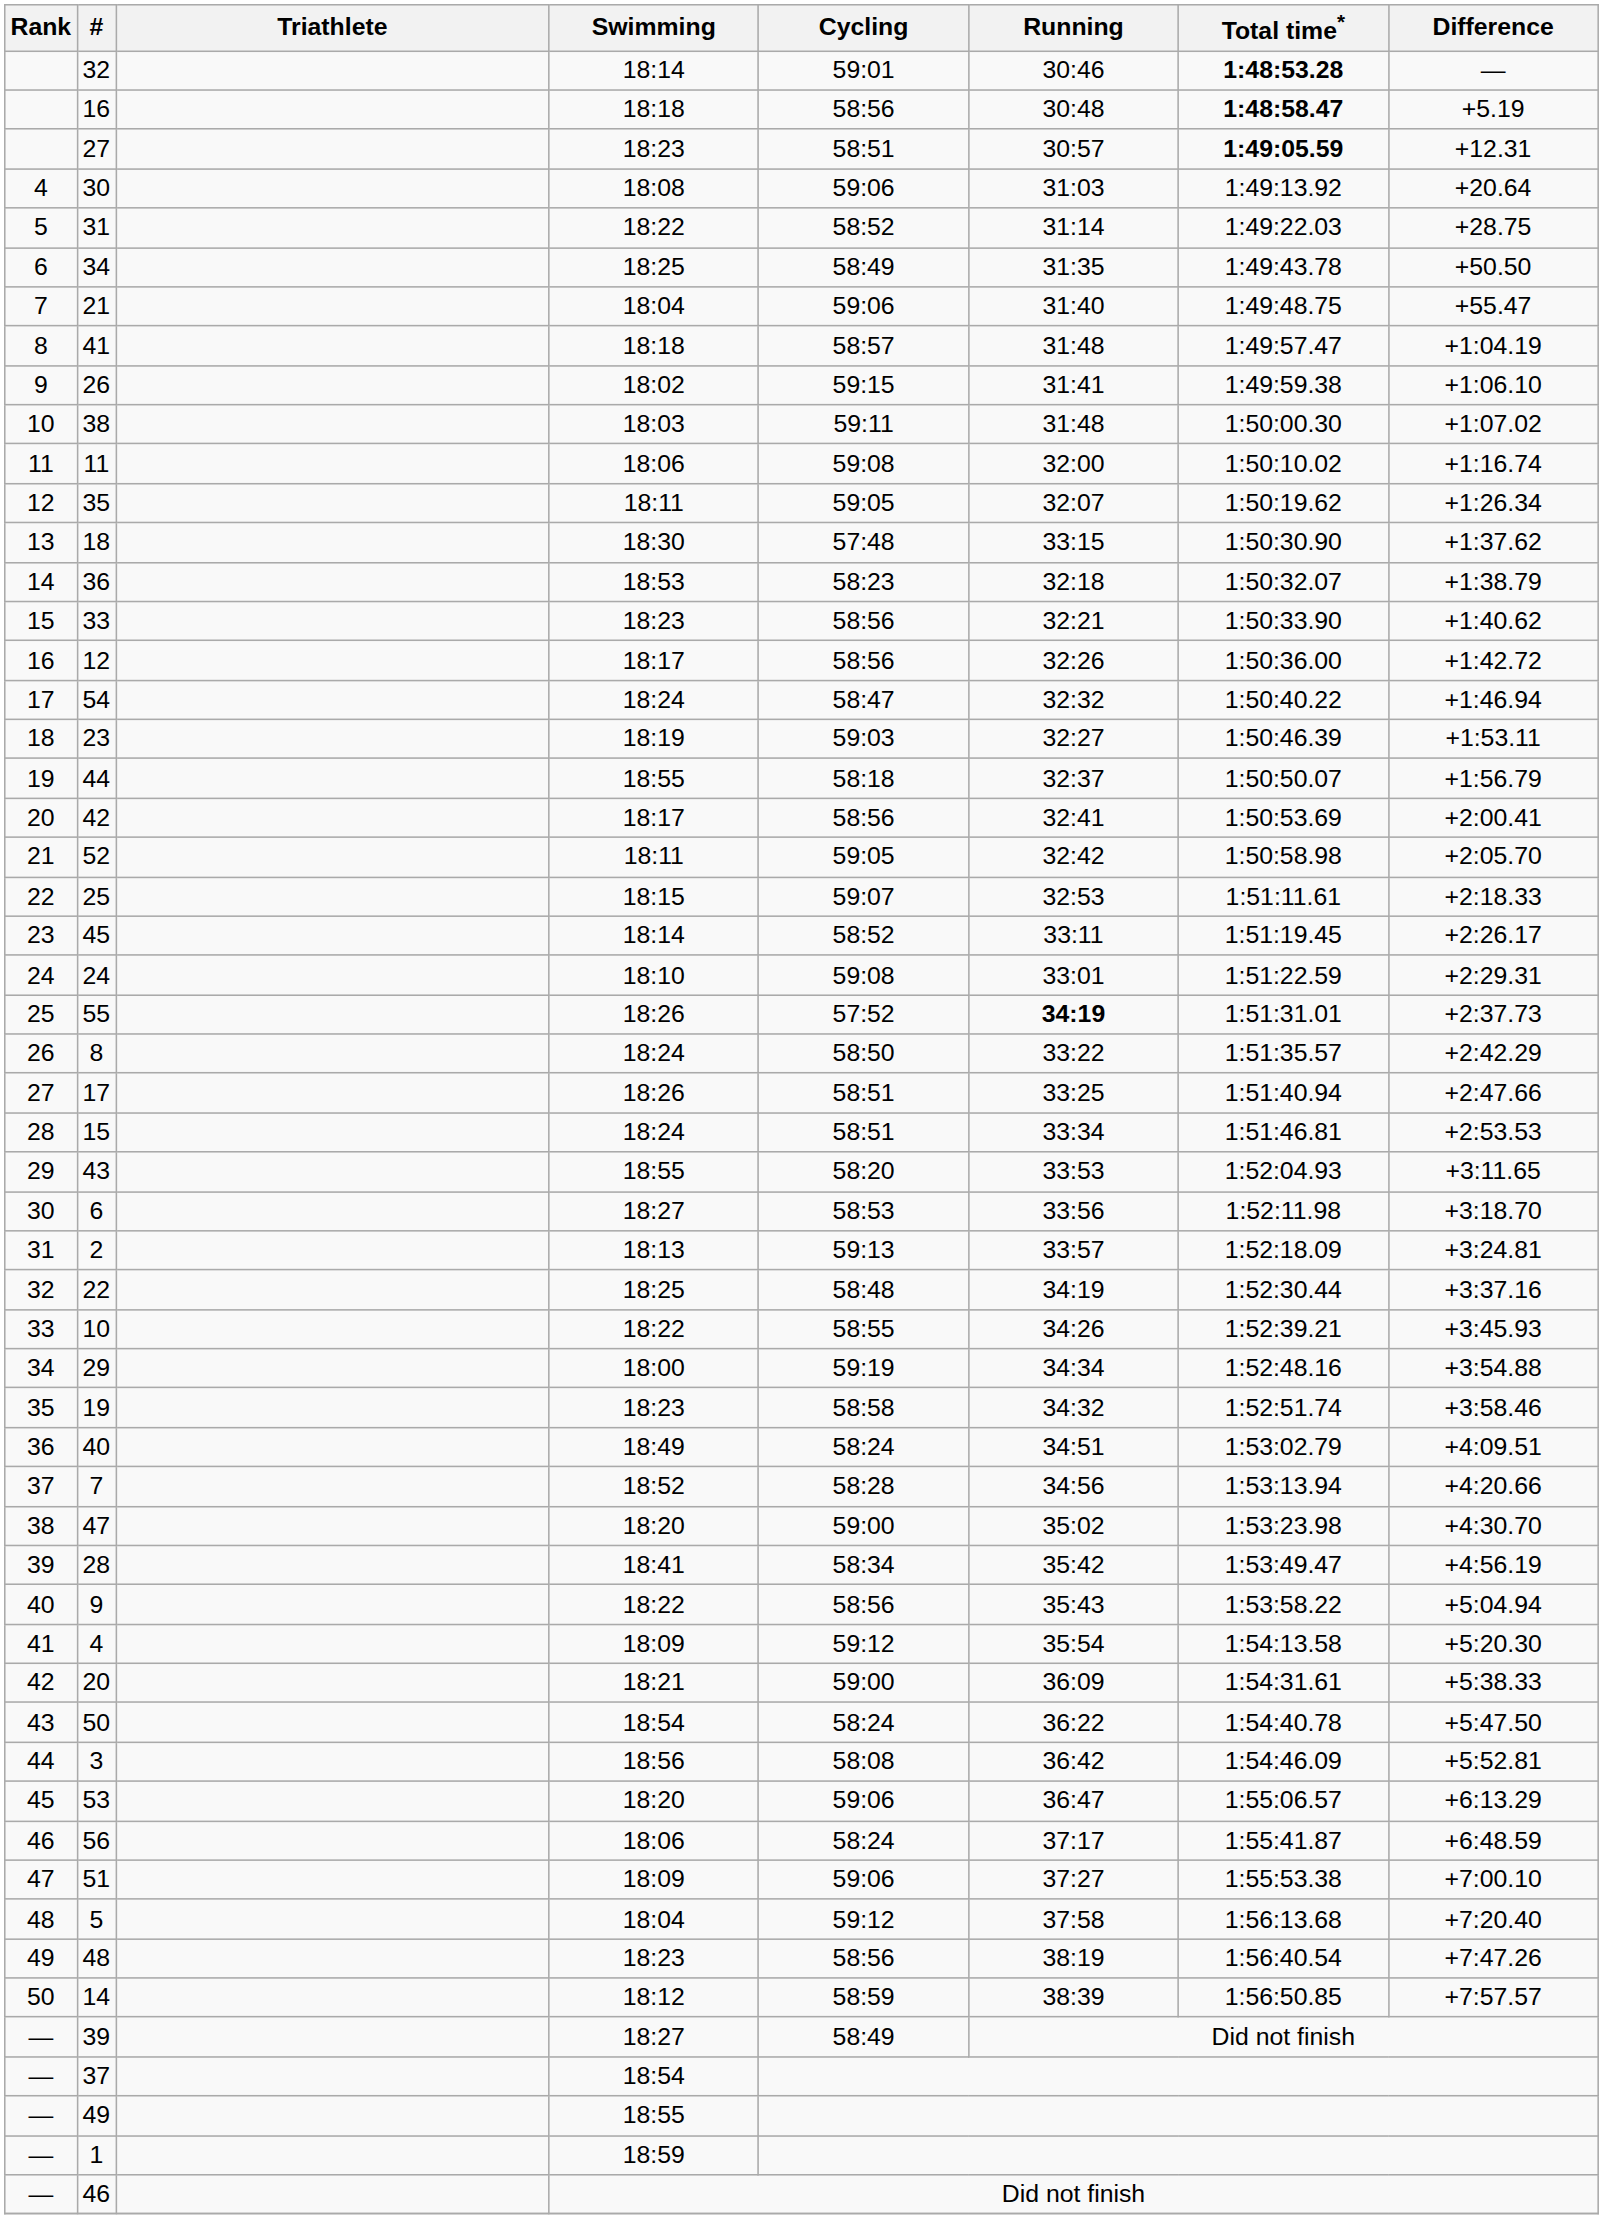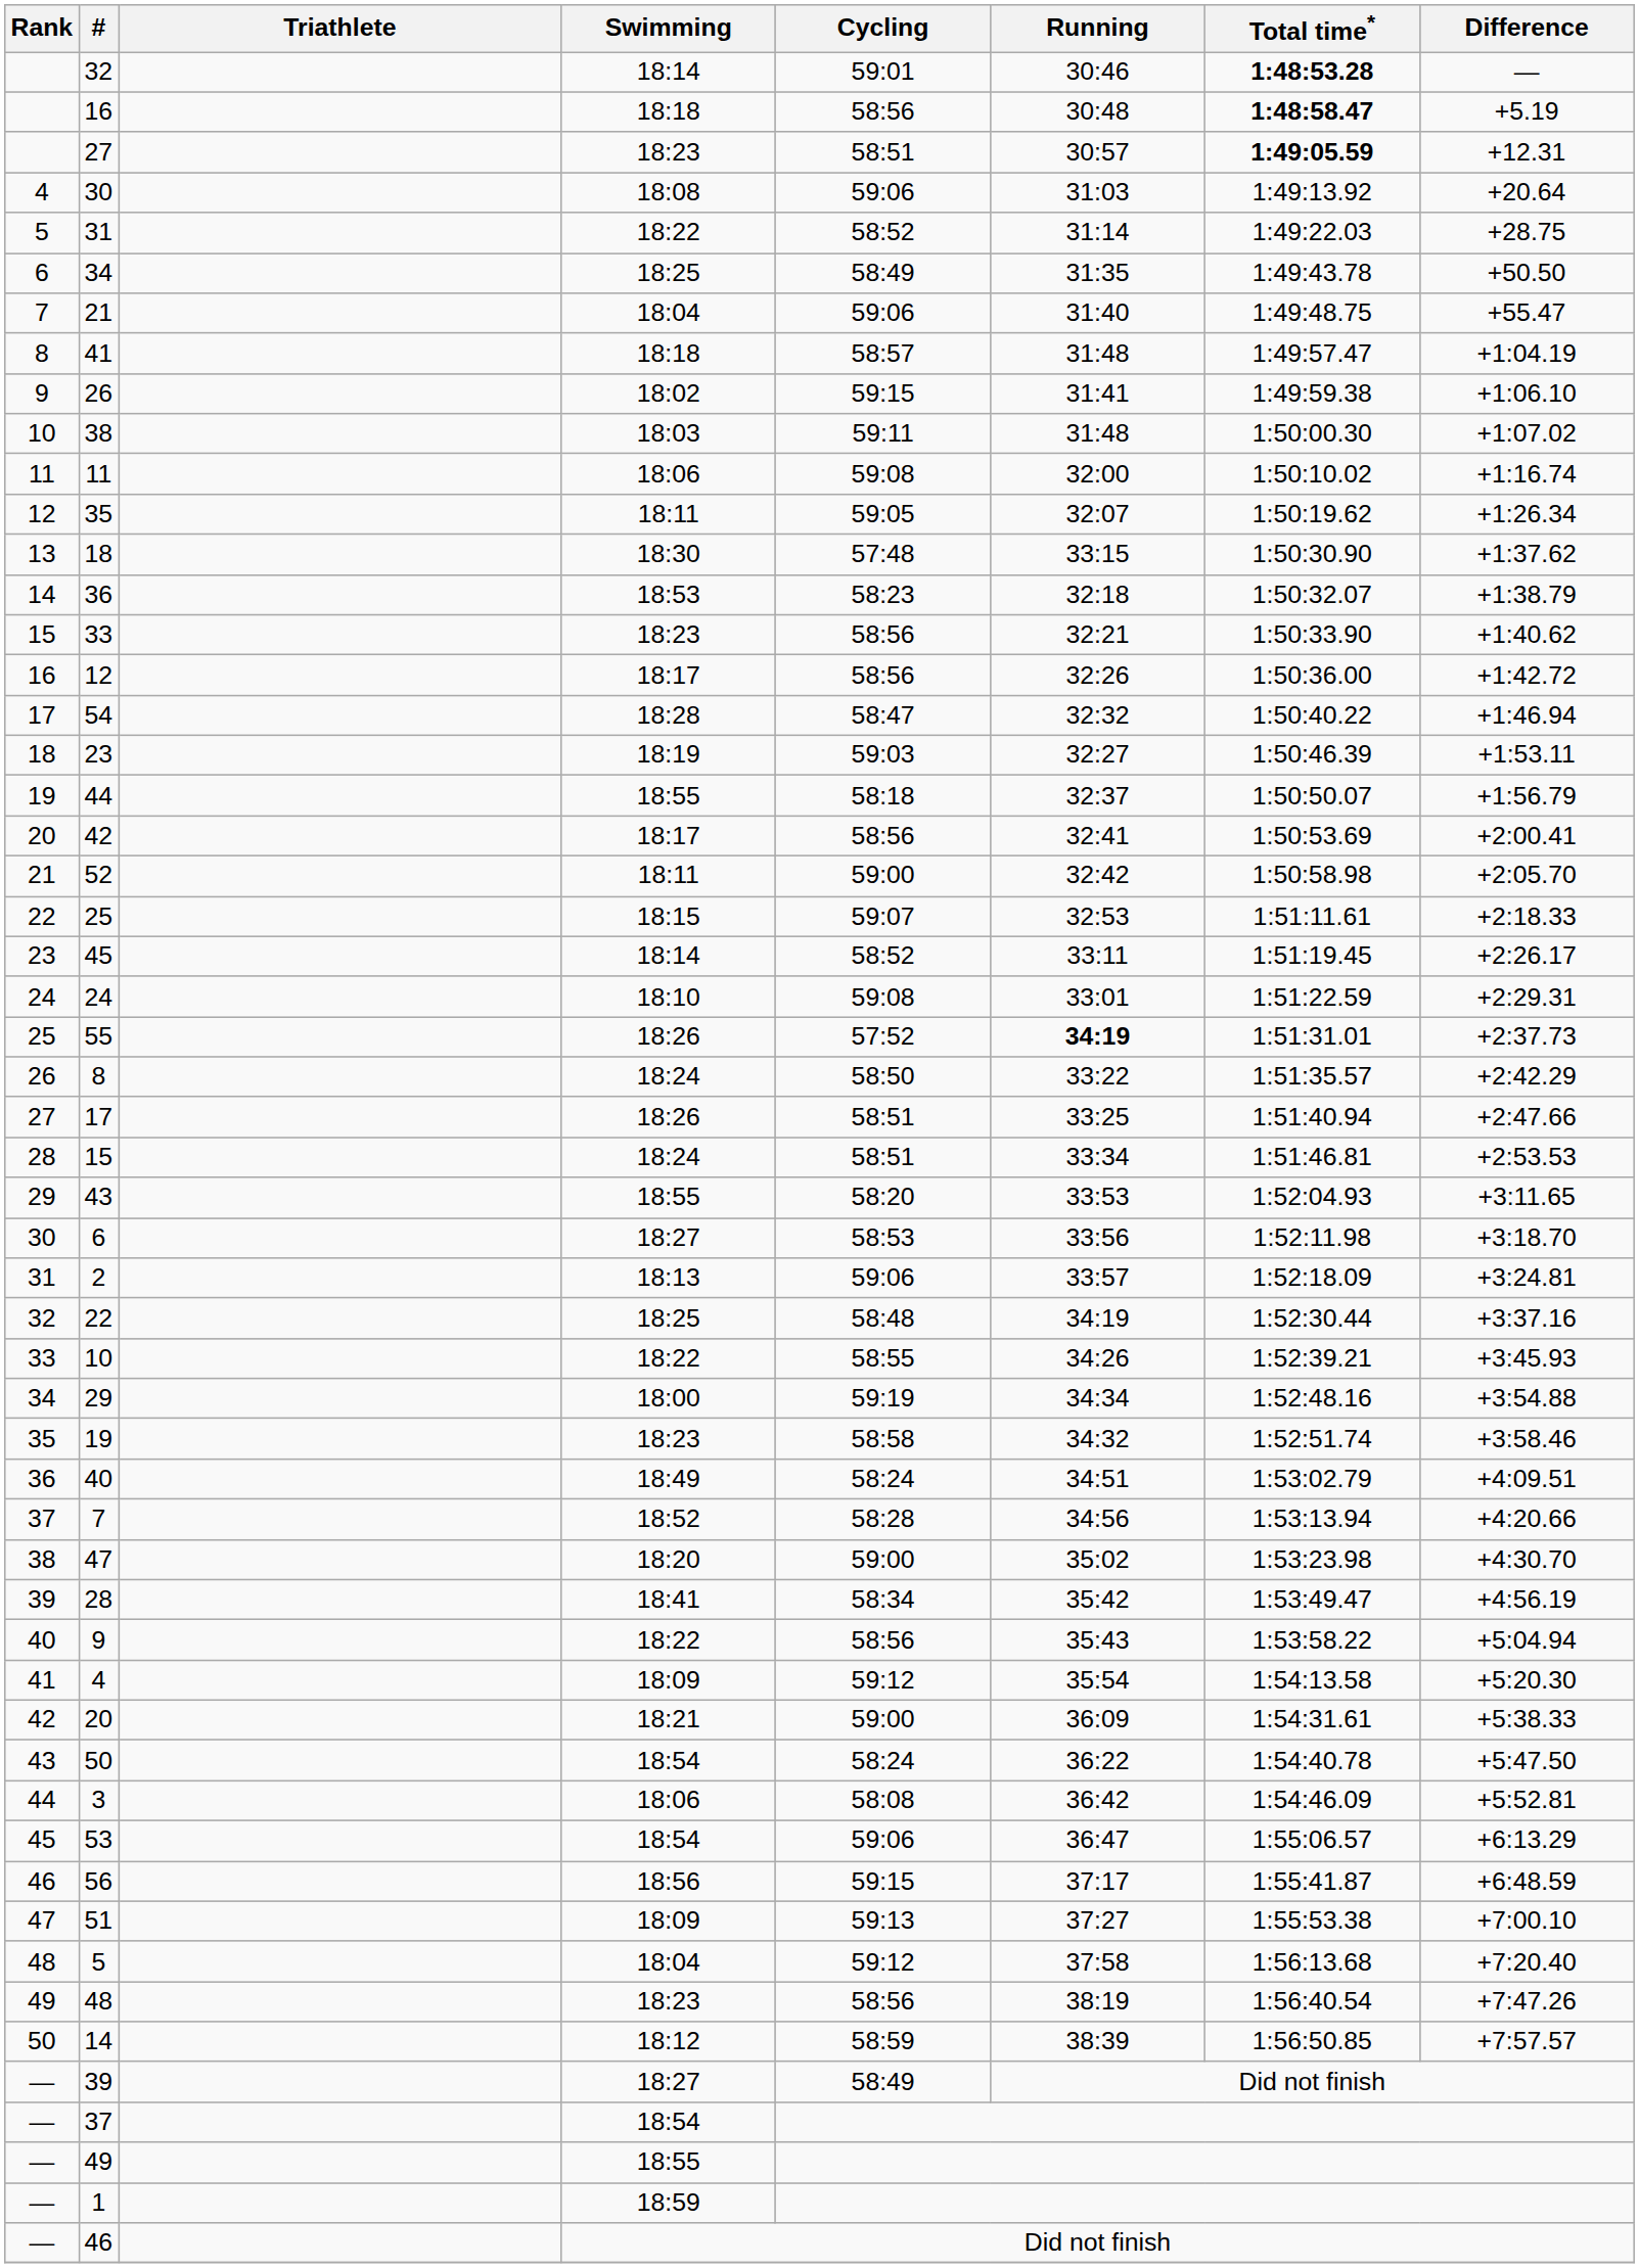54 | Swimming: 18:24 -> 18:28
52 | Cycling: 59:05 -> 59:00
2 | Cycling: 59:13 -> 59:06
3 | Swimming: 18:56 -> 18:06
53 | Swimming: 18:20 -> 18:54
56 | Swimming: 18:06 -> 18:56
56 | Cycling: 58:24 -> 59:15
51 | Cycling: 59:06 -> 59:13
